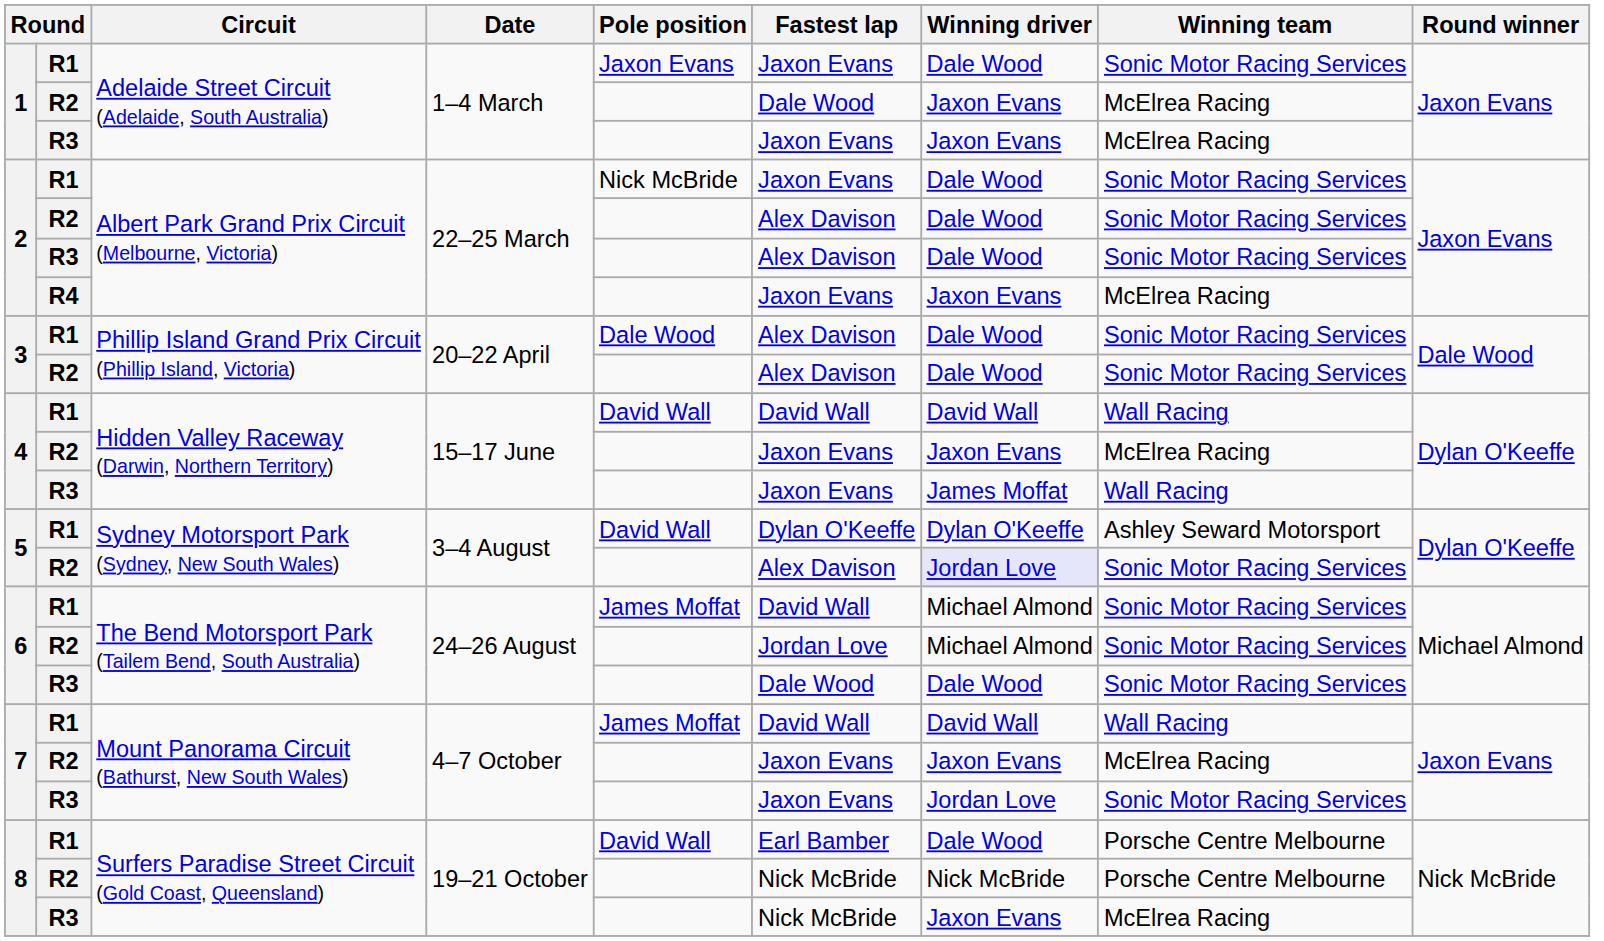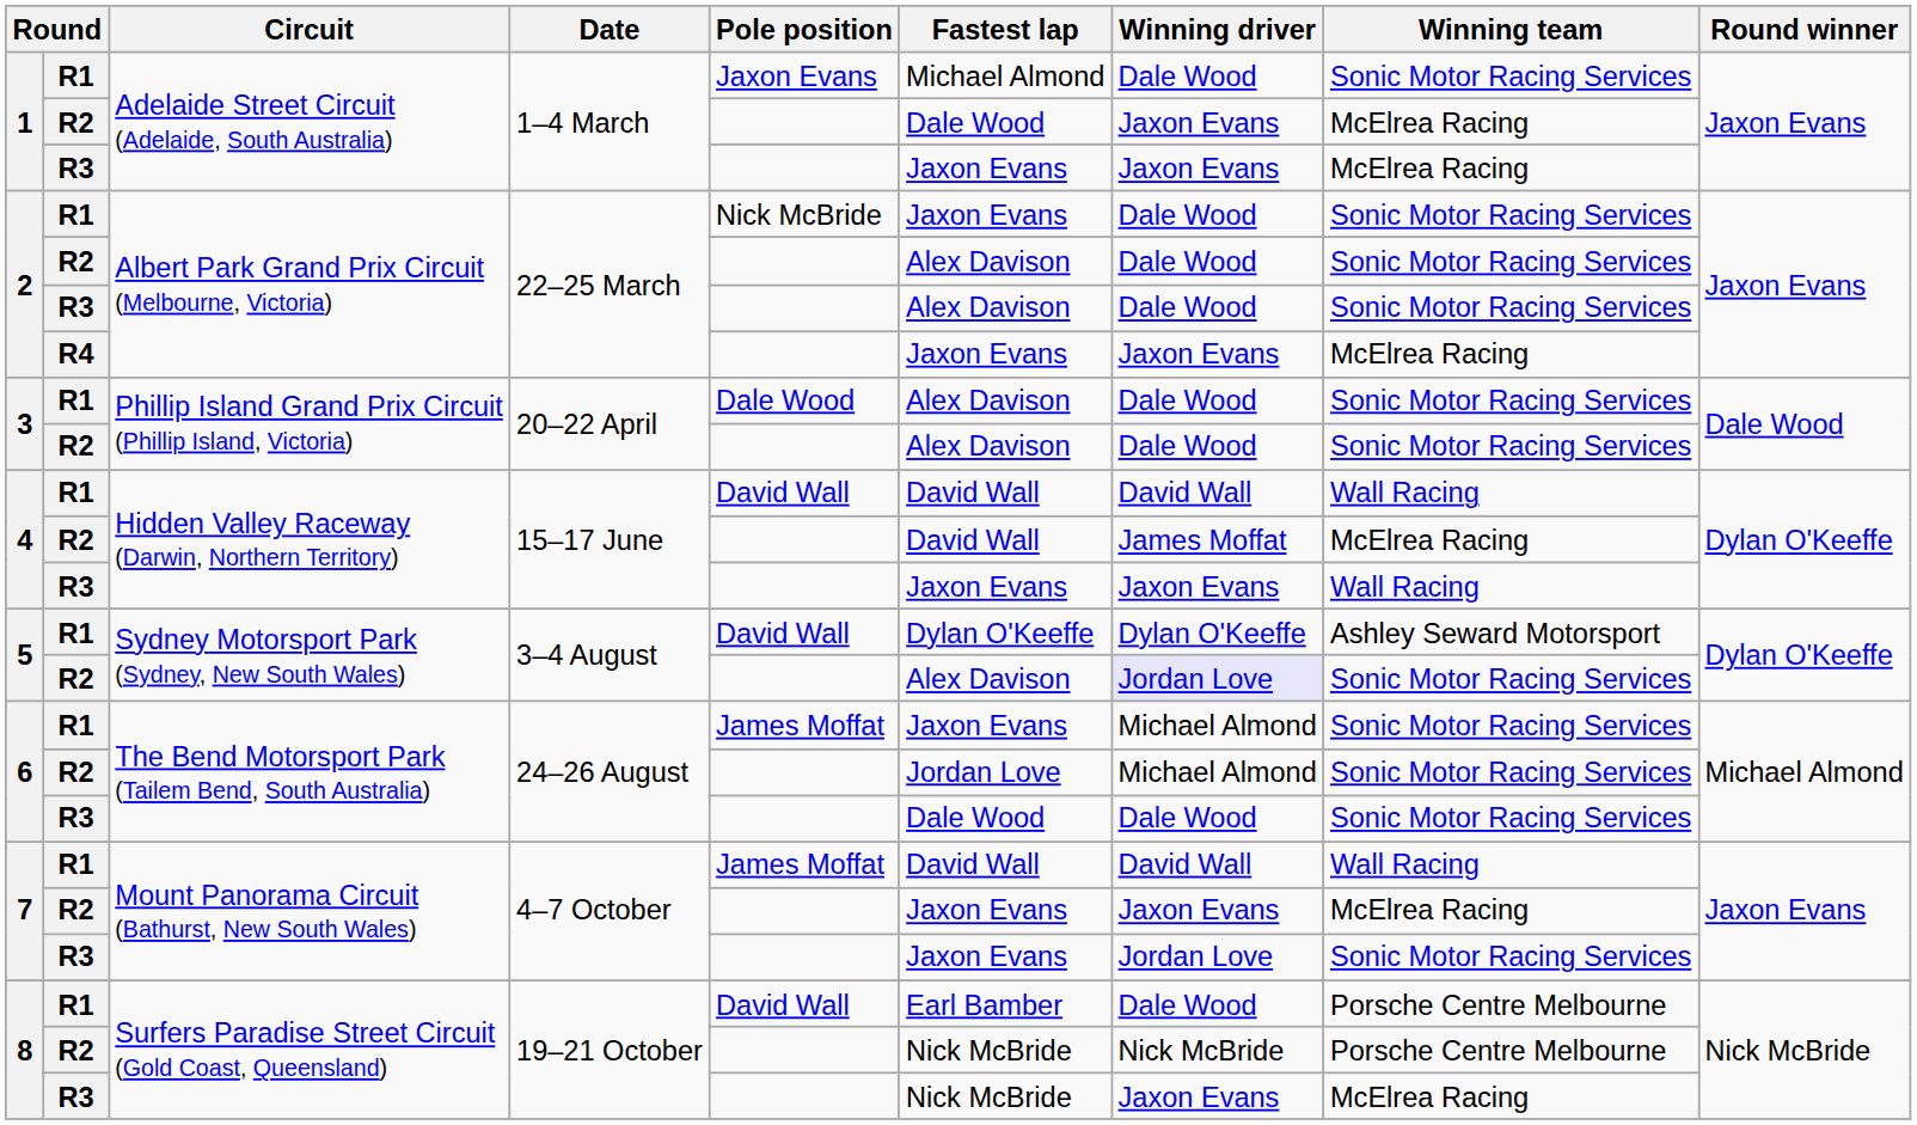1 / R1 | Fastest lap: Jaxon Evans -> Michael Almond
4 / R2 | Fastest lap: Jaxon Evans -> David Wall
4 / R2 | Winning driver: Jaxon Evans -> James Moffat
4 / R3 | Winning driver: James Moffat -> Jaxon Evans
6 / R1 | Fastest lap: David Wall -> Jaxon Evans
